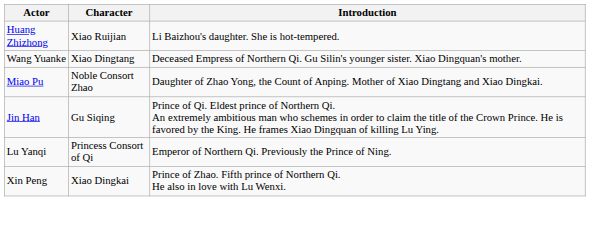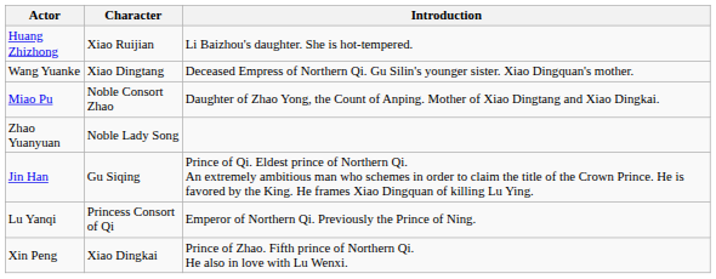+ row: Zhao Yuanyuan | Noble Lady Song
